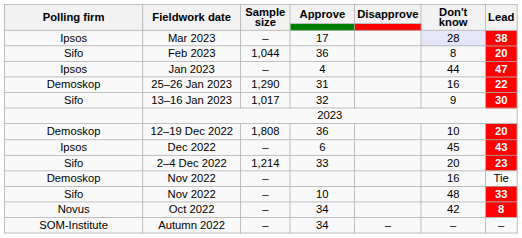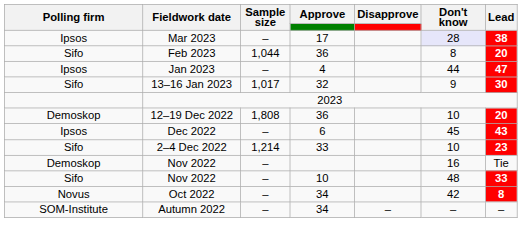- row: Demoskop | 25–26 Jan 2023 | 1,290 | 31 | 16 | 22
2–4 Dec 2022 | Don't know: 20 -> 10
